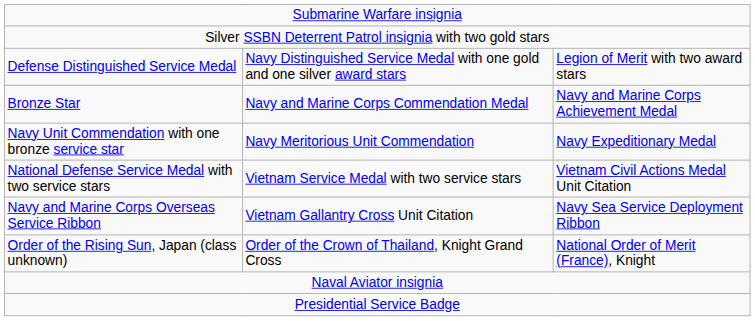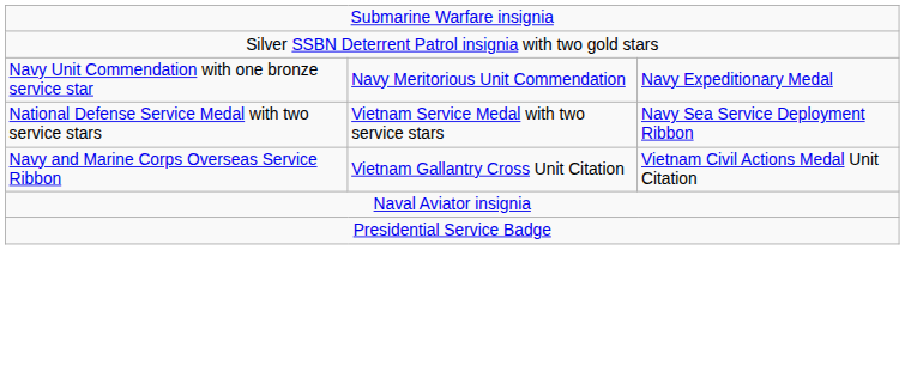- row: Defense Distinguished Service Medal | Navy Distinguished Service Medal with one gold and one silver award stars | Legion of Merit with two award stars
- row: Bronze Star | Navy and Marine Corps Commendation Medal | Navy and Marine Corps Achievement Medal
National Defense Service Medal with two service stars | column 3: Vietnam Civil Actions Medal Unit Citation -> Navy Sea Service Deployment Ribbon
Navy and Marine Corps Overseas Service Ribbon | column 3: Navy Sea Service Deployment Ribbon -> Vietnam Civil Actions Medal Unit Citation
- row: Order of the Rising Sun, Japan (class unknown) | Order of the Crown of Thailand, Knight Grand Cross | National Order of Merit (France), Knight
